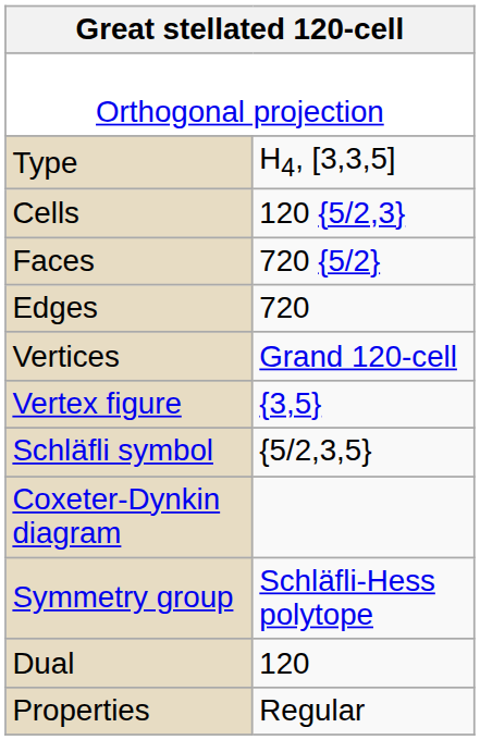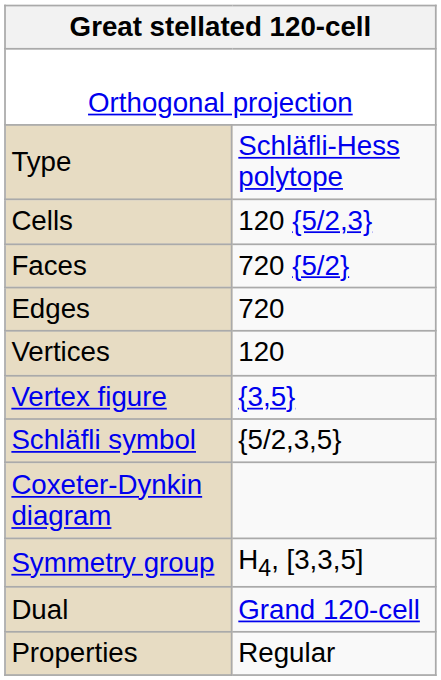Type | column 2: H4, [3,3,5] -> Schläfli-Hess polytope
Vertices | column 2: Grand 120-cell -> 120
Symmetry group | column 2: Schläfli-Hess polytope -> H4, [3,3,5]
Dual | column 2: 120 -> Grand 120-cell
